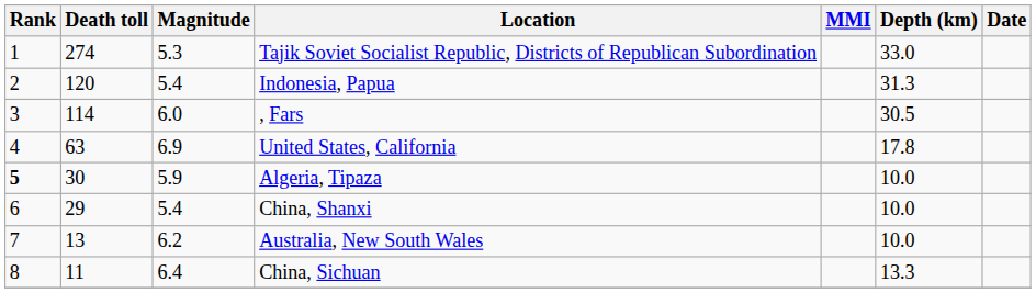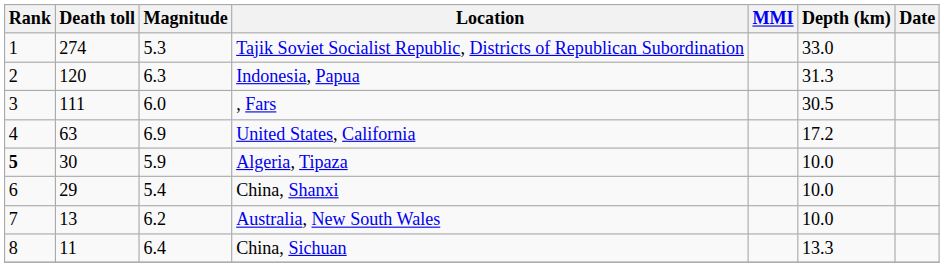Indonesia, Papua | Magnitude: 5.4 -> 6.3
, Fars | Death toll: 114 -> 111
United States, California | Depth (km): 17.8 -> 17.2
